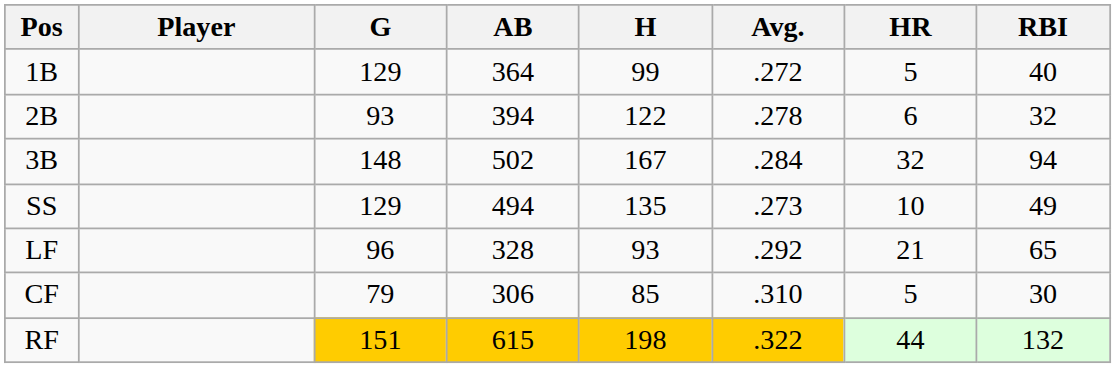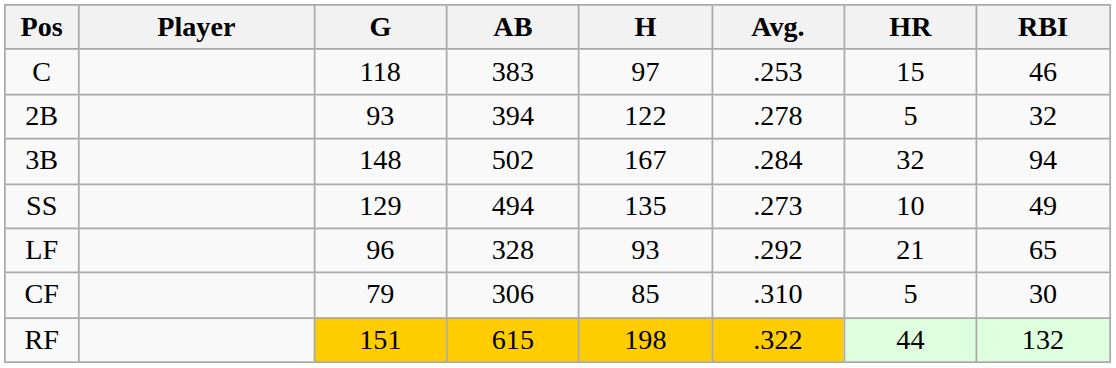+ row: C | 118 | 383 | 97 | .253 | 15 | 46
- row: 1B | 129 | 364 | 99 | .272 | 5 | 40
2B | HR: 6 -> 5
